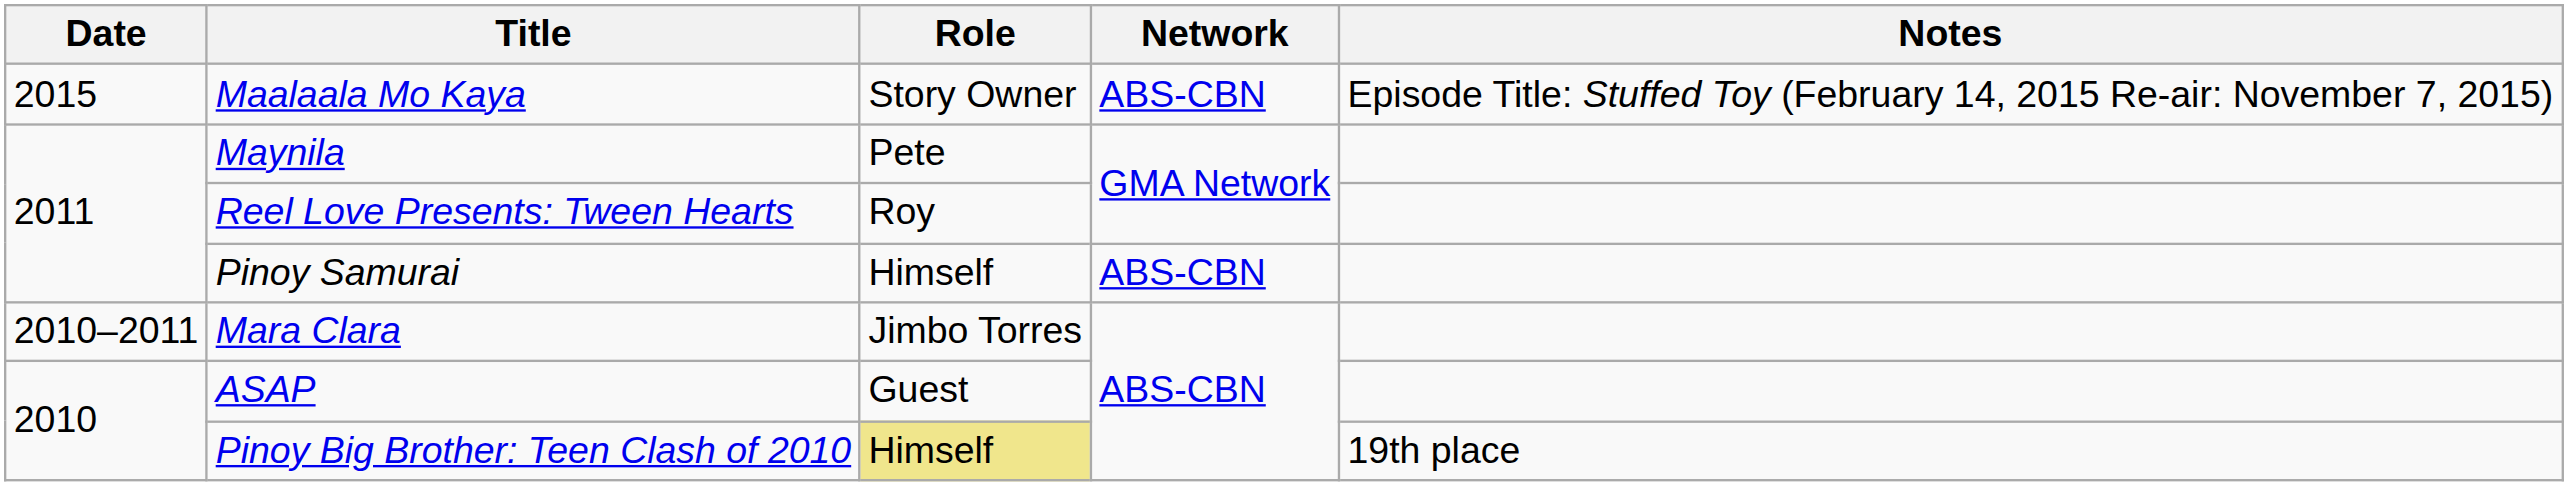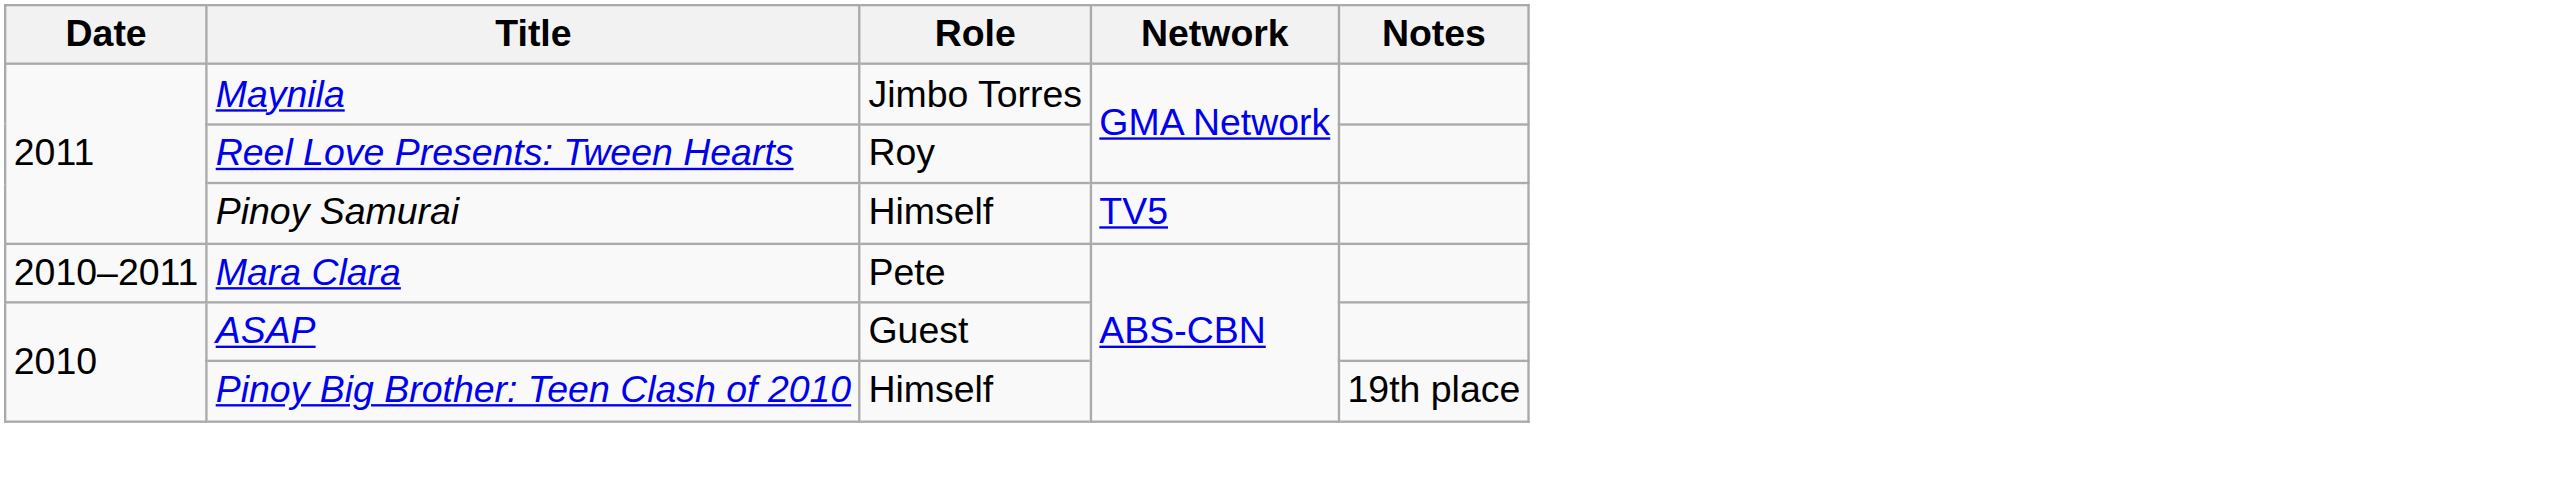- row: 2015 | Maalaala Mo Kaya | Story Owner | ABS-CBN | Episode Title: Stuffed Toy (February 14, 2015 Re-air: November 7, 2015)
Maynila | Role: Pete -> Jimbo Torres
Pinoy Samurai | Network: ABS-CBN -> TV5
Mara Clara | Role: Jimbo Torres -> Pete
Pinoy Big Brother: Teen Clash of 2010 | Role: khaki background -> no background
